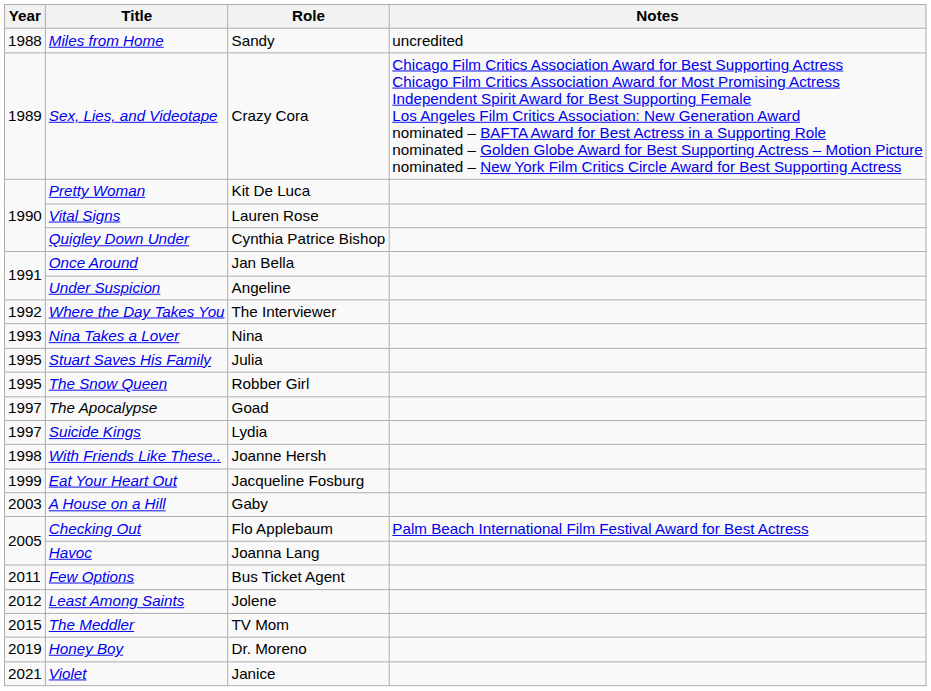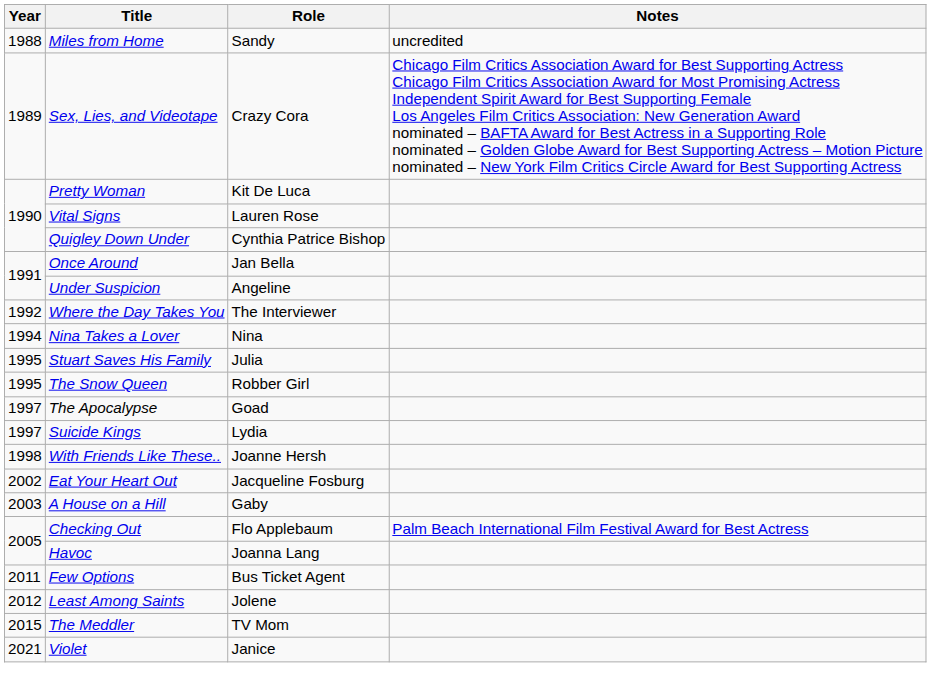Nina Takes a Lover | Year: 1993 -> 1994
Eat Your Heart Out | Year: 1999 -> 2002
- row: 2019 | Honey Boy | Dr. Moreno
